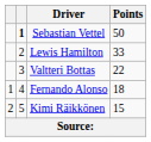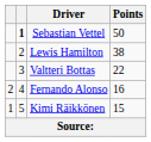Lewis Hamilton | Points: 33 -> 38
Fernando Alonso | column 1: 1 -> 2
Fernando Alonso | Points: 18 -> 16
Kimi Räikkönen | column 1: 2 -> 1
